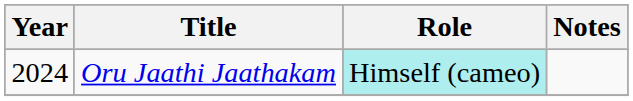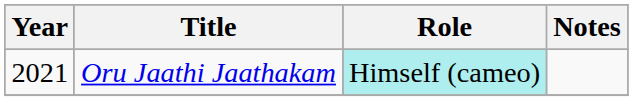Oru Jaathi Jaathakam | Year: 2024 -> 2021
